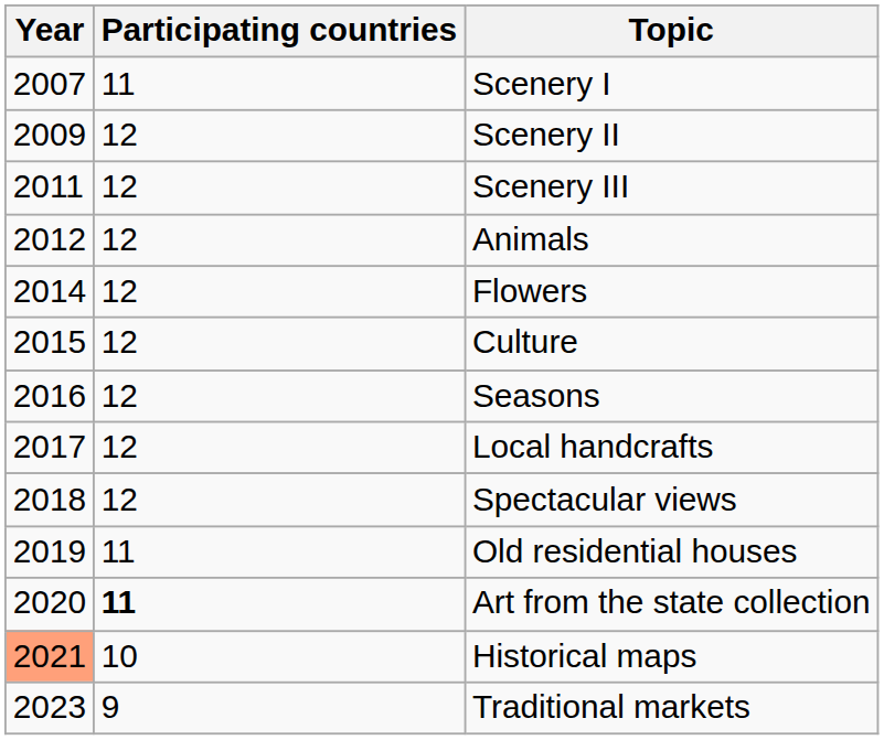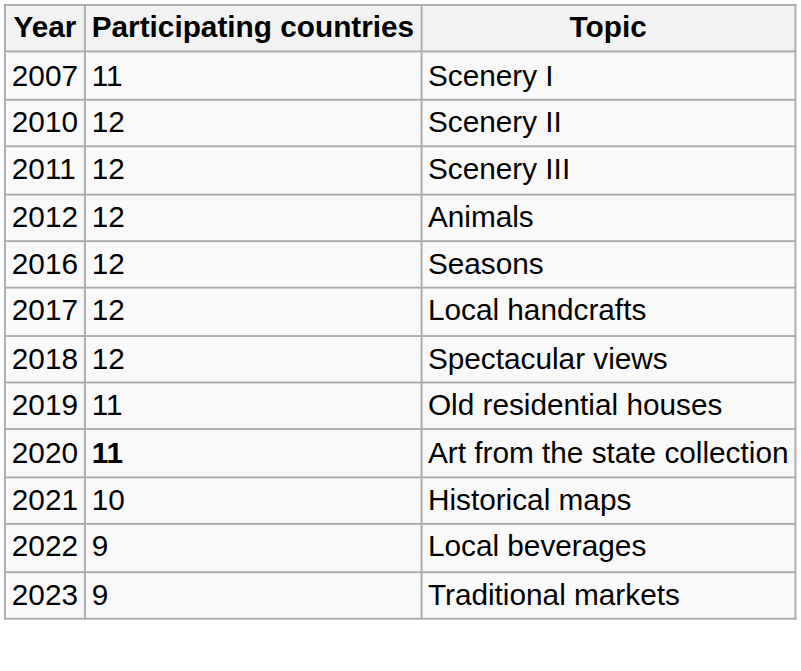Scenery II | Year: 2009 -> 2010
- row: 2014 | 12 | Flowers
- row: 2015 | 12 | Culture
Historical maps | Year: lightsalmon background -> no background
+ row: 2022 | 9 | Local beverages
